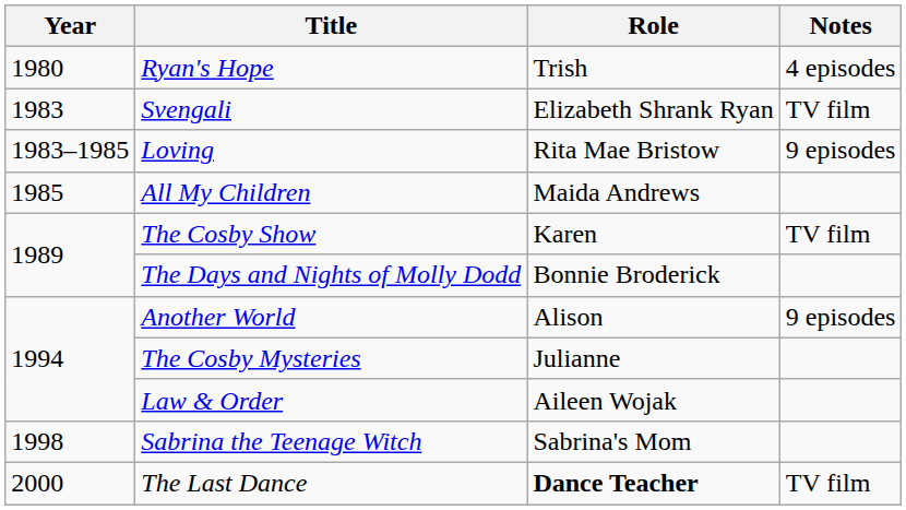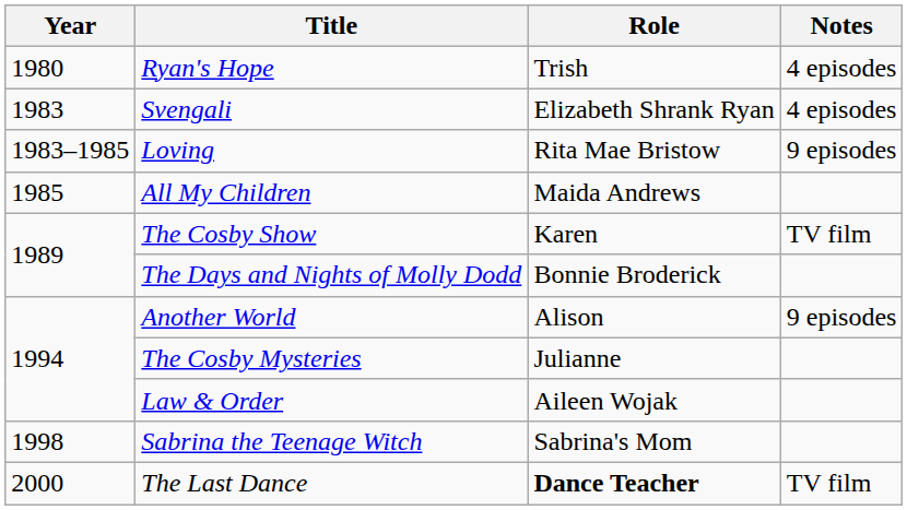Svengali | Notes: TV film -> 4 episodes
